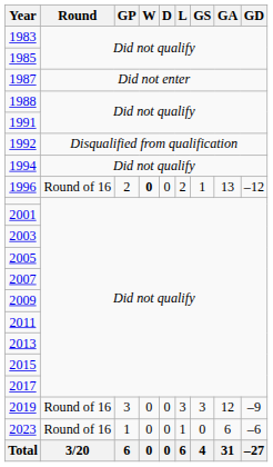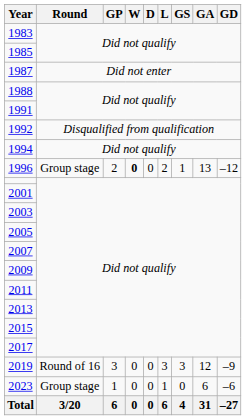1996 | Round: Round of 16 -> Group stage
2023 | Round: Round of 16 -> Group stage
